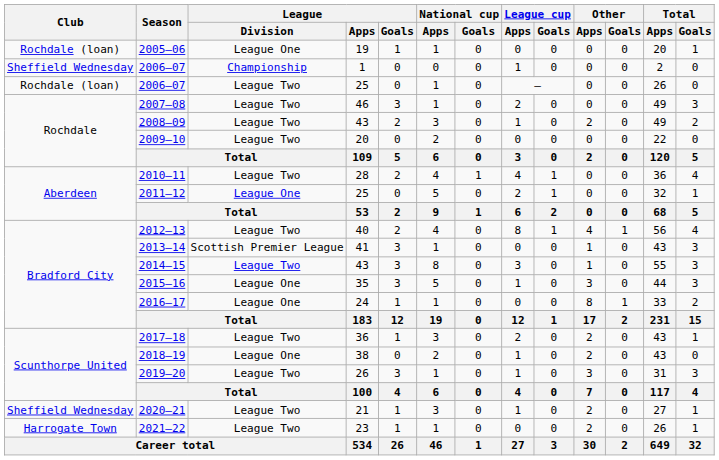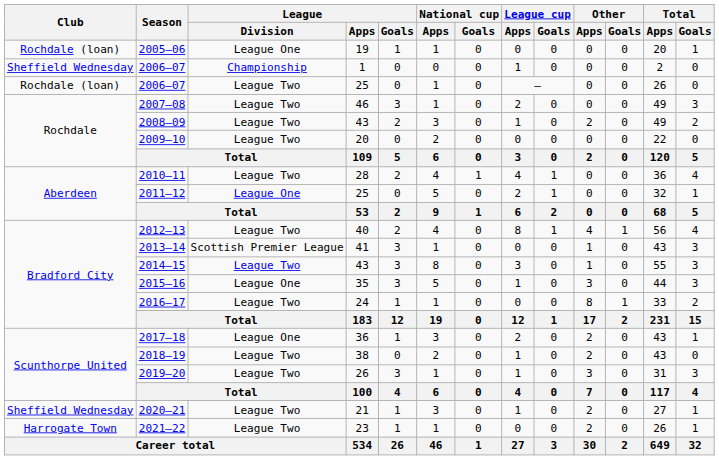2016–17 | League / Division: League One -> League Two
2017–18 | League / Division: League Two -> League One
2018–19 | League / Division: League One -> League Two
